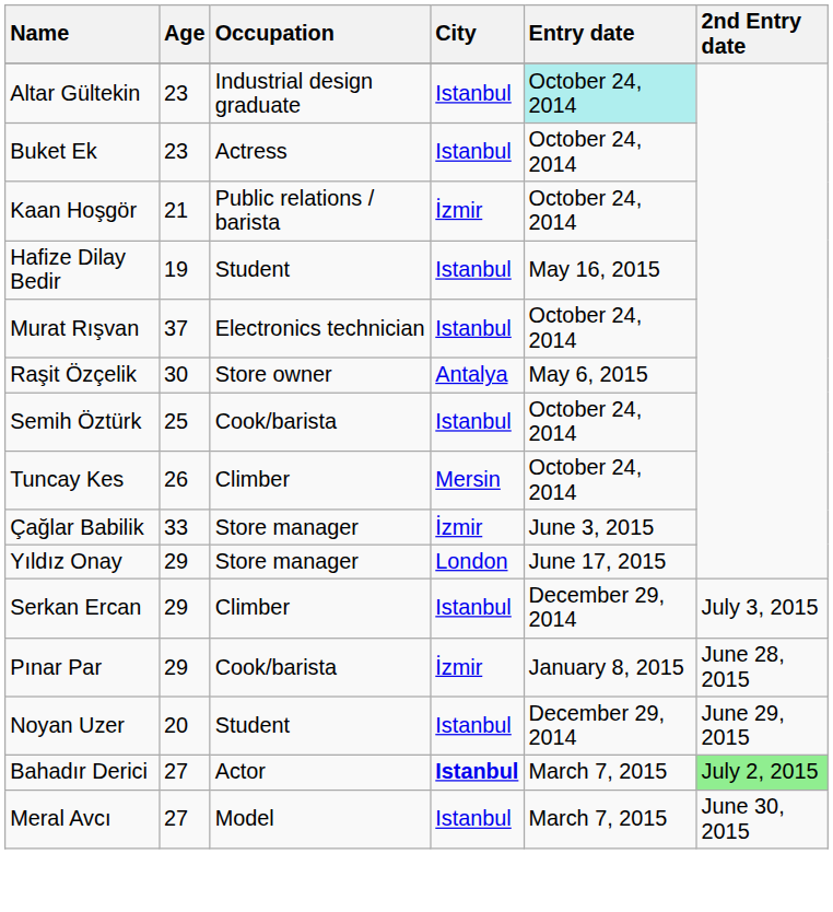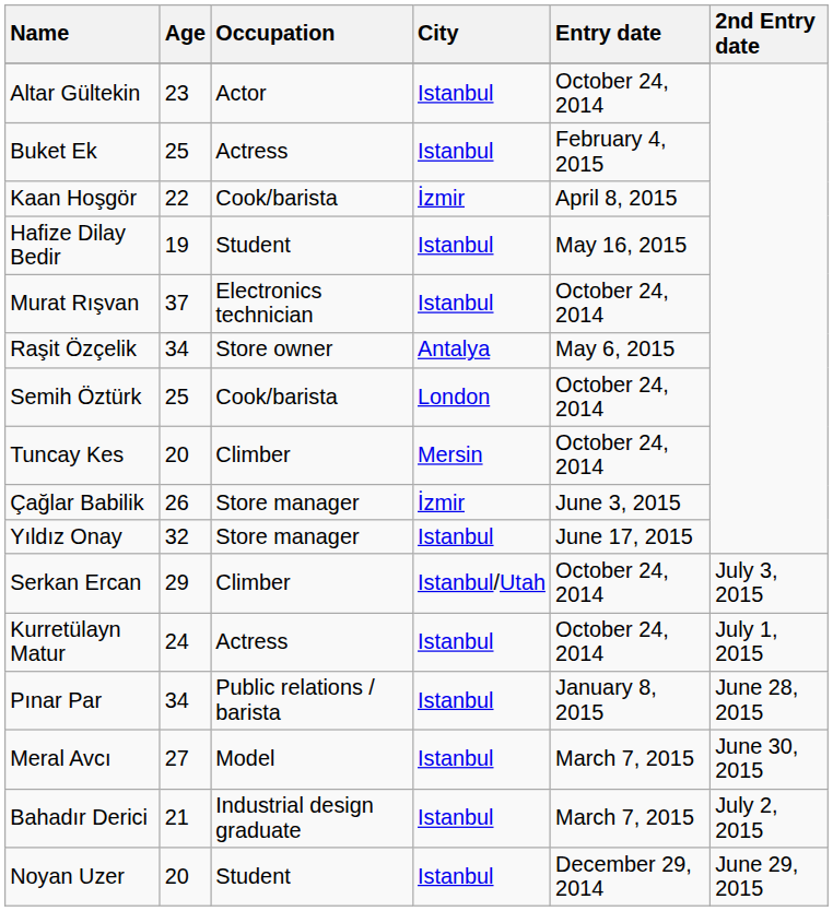Altar Gültekin | Occupation: Industrial design graduate -> Actor
Altar Gültekin | Entry date: paleturquoise background -> no background
Buket Ek | Age: 23 -> 25
Buket Ek | Entry date: October 24, 2014 -> February 4, 2015
Kaan Hoşgör | Age: 21 -> 22
Kaan Hoşgör | Occupation: Public relations / barista -> Cook/barista
Kaan Hoşgör | Entry date: October 24, 2014 -> April 8, 2015
Raşit Özçelik | Age: 30 -> 34
Semih Öztürk | City: Istanbul -> London
Tuncay Kes | Age: 26 -> 20
Çağlar Babilik | Age: 33 -> 26
Yıldız Onay | Age: 29 -> 32
Yıldız Onay | City: London -> Istanbul
Serkan Ercan | City: Istanbul -> Istanbul/Utah
Serkan Ercan | Entry date: December 29, 2014 -> October 24, 2014
+ row: Kurretülayn Matur | 24 | Actress | Istanbul | October 24, 2014 | July 1, 2015
Pınar Par | Age: 29 -> 34
Pınar Par | Occupation: Cook/barista -> Public relations / barista
Pınar Par | City: İzmir -> Istanbul
rows swapped: Noyan Uzer <-> Meral Avcı
Bahadır Derici | Age: 27 -> 21
Bahadır Derici | Occupation: Actor -> Industrial design graduate
Bahadır Derici | City: bold -> normal
Bahadır Derici | 2nd Entry date: lightgreen background -> no background
